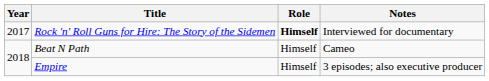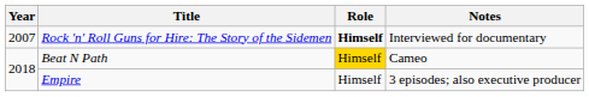Rock 'n' Roll Guns for Hire: The Story of the Sidemen | Year: 2017 -> 2007
Beat N Path | Role: no background -> gold background
